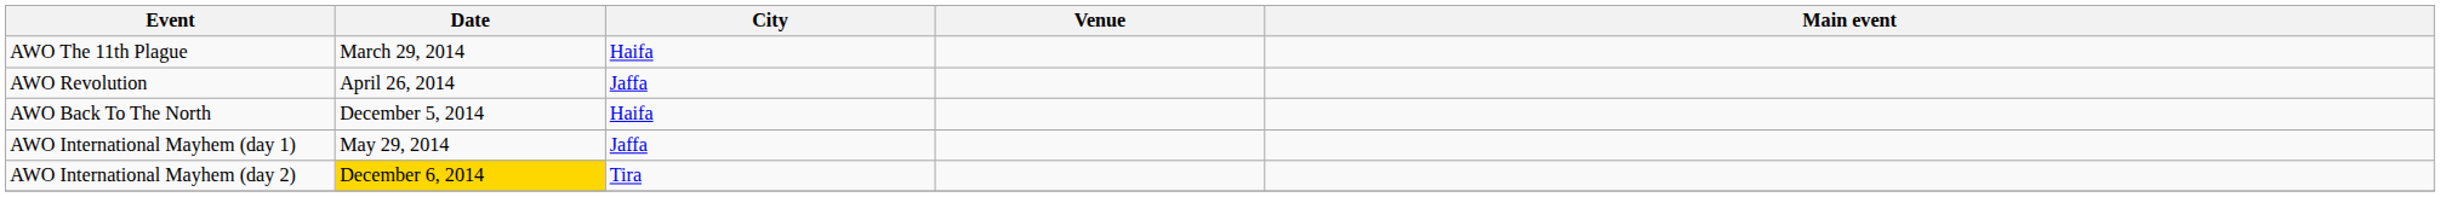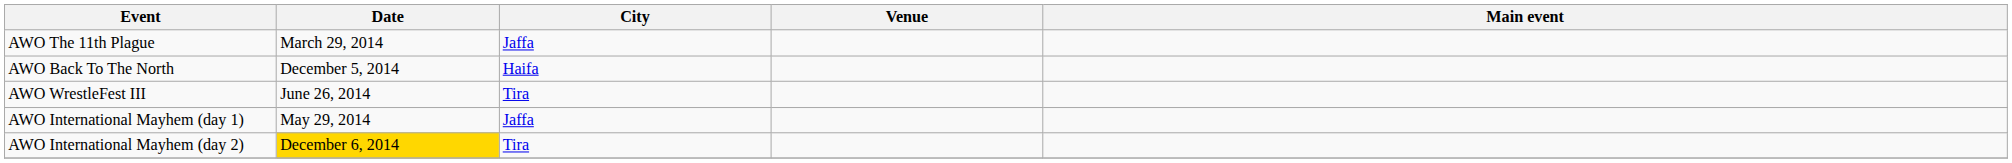AWO The 11th Plague | City: Haifa -> Jaffa
- row: AWO Revolution | April 26, 2014 | Jaffa
+ row: AWO WrestleFest III | June 26, 2014 | Tira
